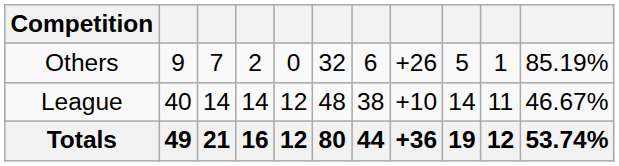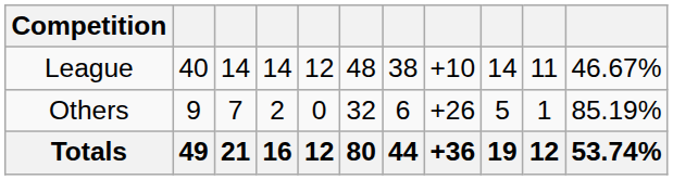rows swapped: League <-> Others
